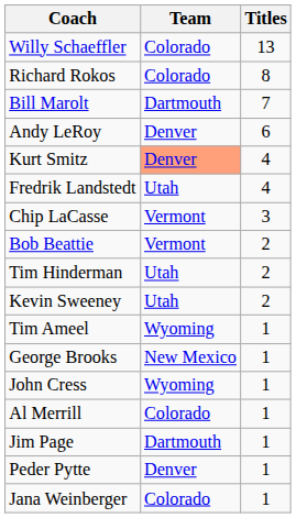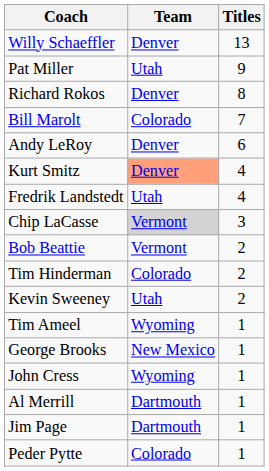Willy Schaeffler | Team: Colorado -> Denver
+ row: Pat Miller | Utah | 9
Richard Rokos | Team: Colorado -> Denver
Bill Marolt | Team: Dartmouth -> Colorado
Chip LaCasse | Team: no background -> lightgrey background
Tim Hinderman | Team: Utah -> Colorado
Al Merrill | Team: Colorado -> Dartmouth
Peder Pytte | Team: Denver -> Colorado
- row: Jana Weinberger | Colorado | 1
